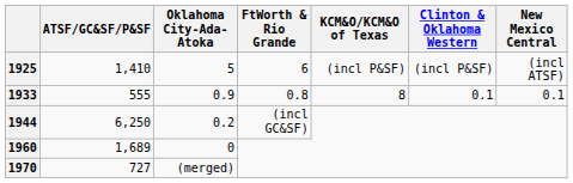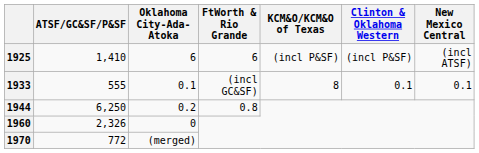1925 | Oklahoma City-Ada-Atoka: 5 -> 6
1933 | Oklahoma City-Ada-Atoka: 0.9 -> 0.1
1933 | FtWorth & Rio Grande: 0.8 -> (incl GC&SF)
1944 | FtWorth & Rio Grande: (incl GC&SF) -> 0.8
1960 | ATSF/GC&SF/P&SF: 1,689 -> 2,326
1970 | ATSF/GC&SF/P&SF: 727 -> 772
